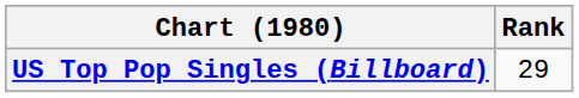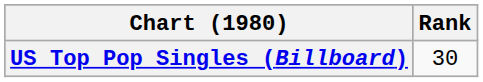US Top Pop Singles (Billboard) | Rank: 29 -> 30
